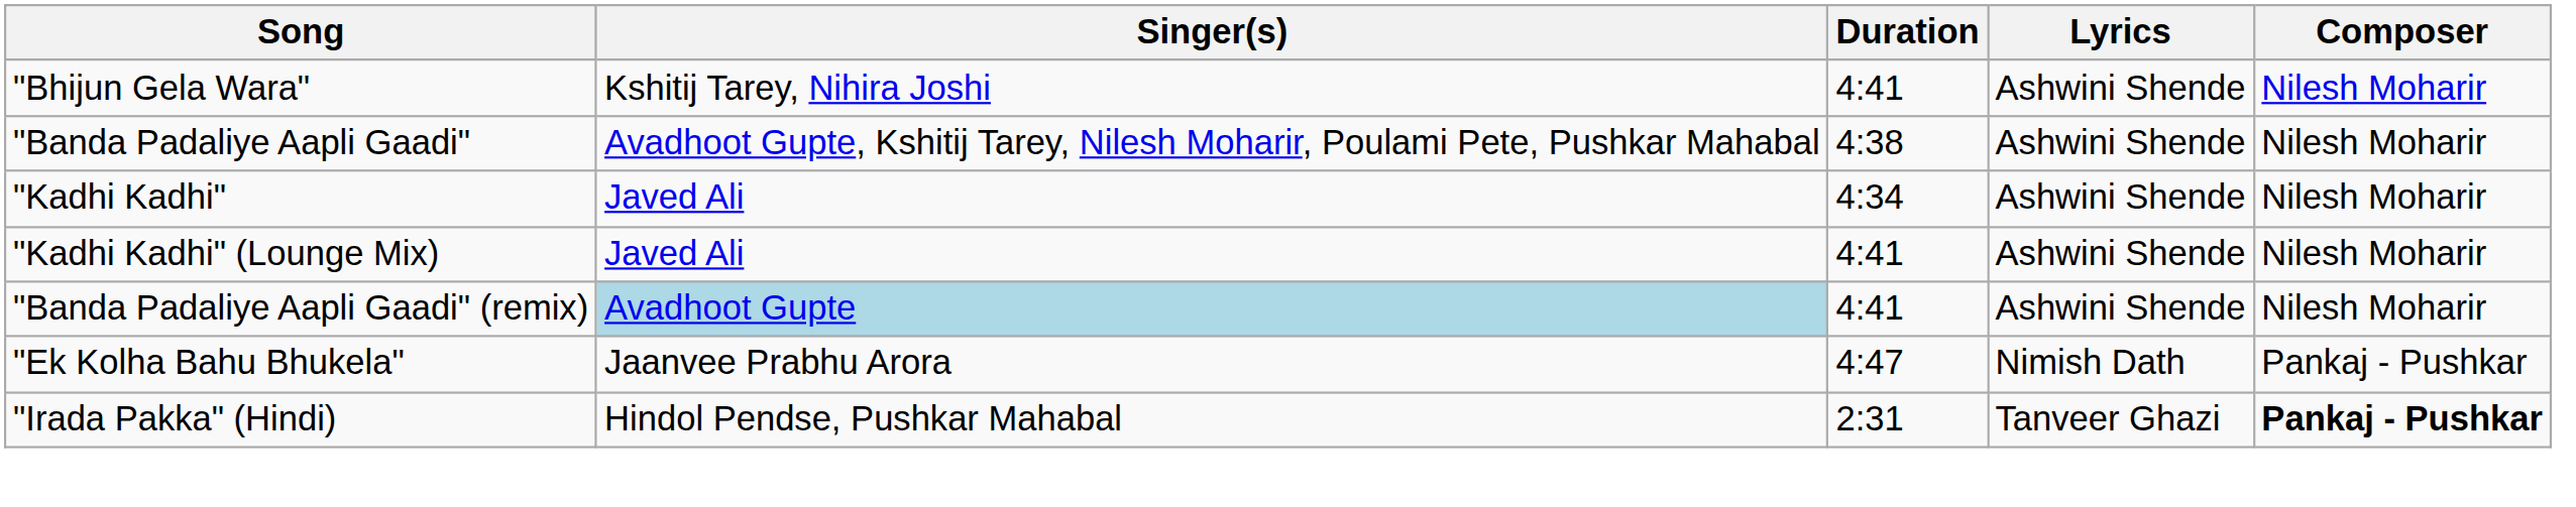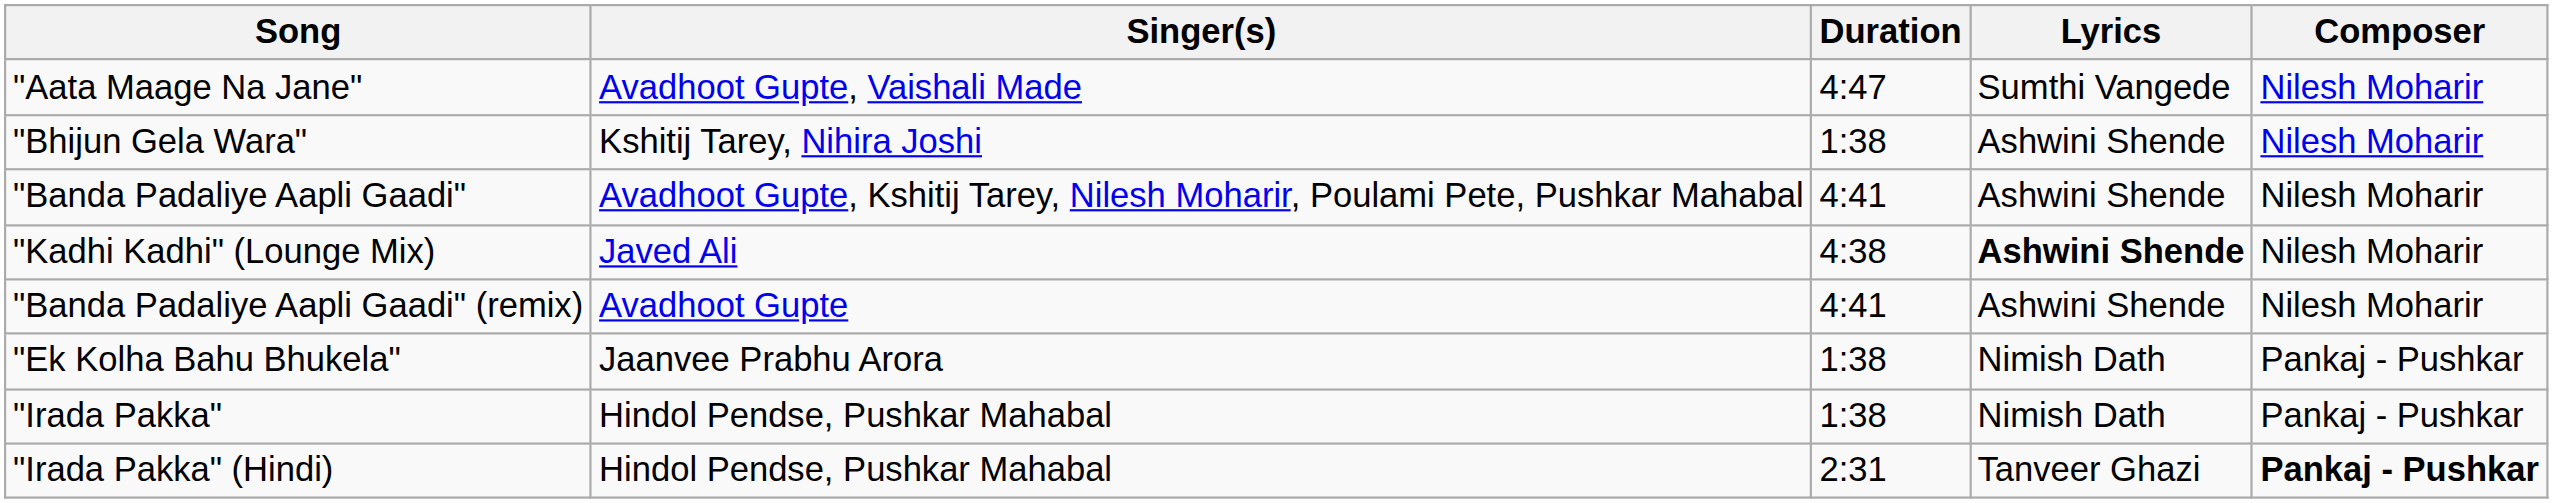+ row: "Aata Maage Na Jane" | Avadhoot Gupte, Vaishali Made | 4:47 | Sumthi Vangede | Nilesh Moharir
"Bhijun Gela Wara" | Duration: 4:41 -> 1:38
"Banda Padaliye Aapli Gaadi" | Duration: 4:38 -> 4:41
- row: "Kadhi Kadhi" | Javed Ali | 4:34 | Ashwini Shende | Nilesh Moharir
"Kadhi Kadhi" (Lounge Mix) | Duration: 4:41 -> 4:38
"Kadhi Kadhi" (Lounge Mix) | Lyrics: normal -> bold
"Banda Padaliye Aapli Gaadi" (remix) | Singer(s): lightblue background -> no background
"Ek Kolha Bahu Bhukela" | Duration: 4:47 -> 1:38
+ row: "Irada Pakka" | Hindol Pendse, Pushkar Mahabal | 1:38 | Nimish Dath | Pankaj - Pushkar
